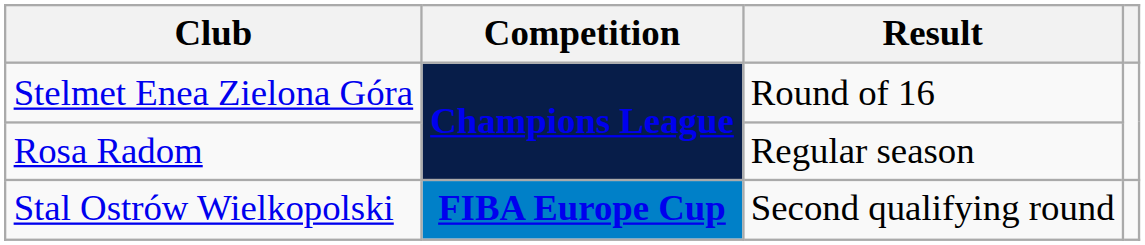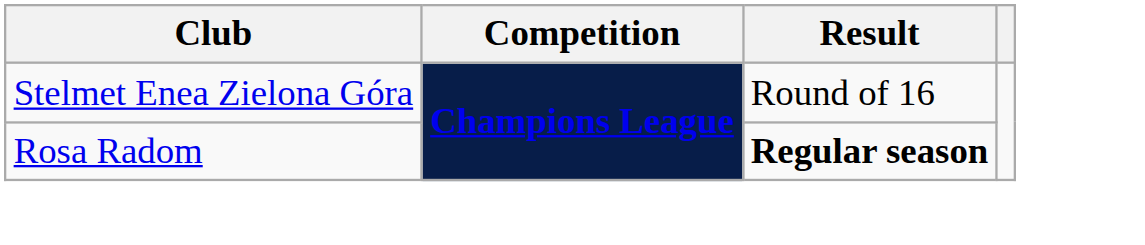Rosa Radom | Result: normal -> bold
- row: Stal Ostrów Wielkopolski | FIBA Europe Cup | Second qualifying round
